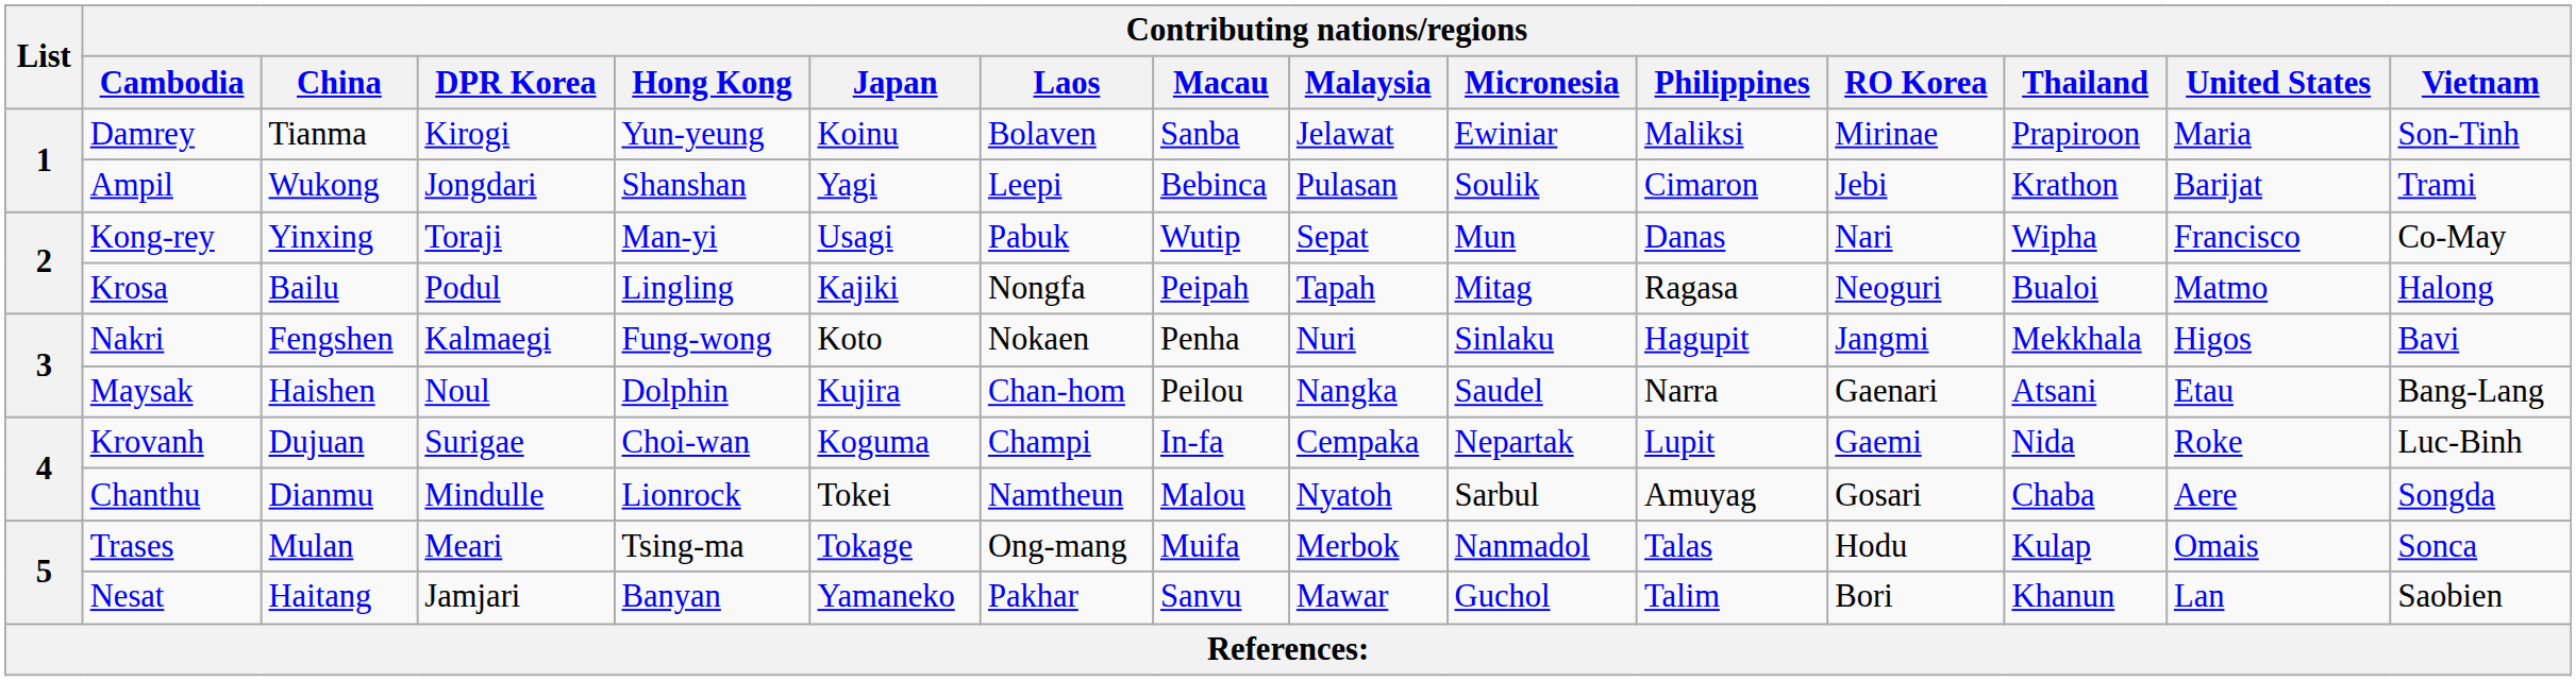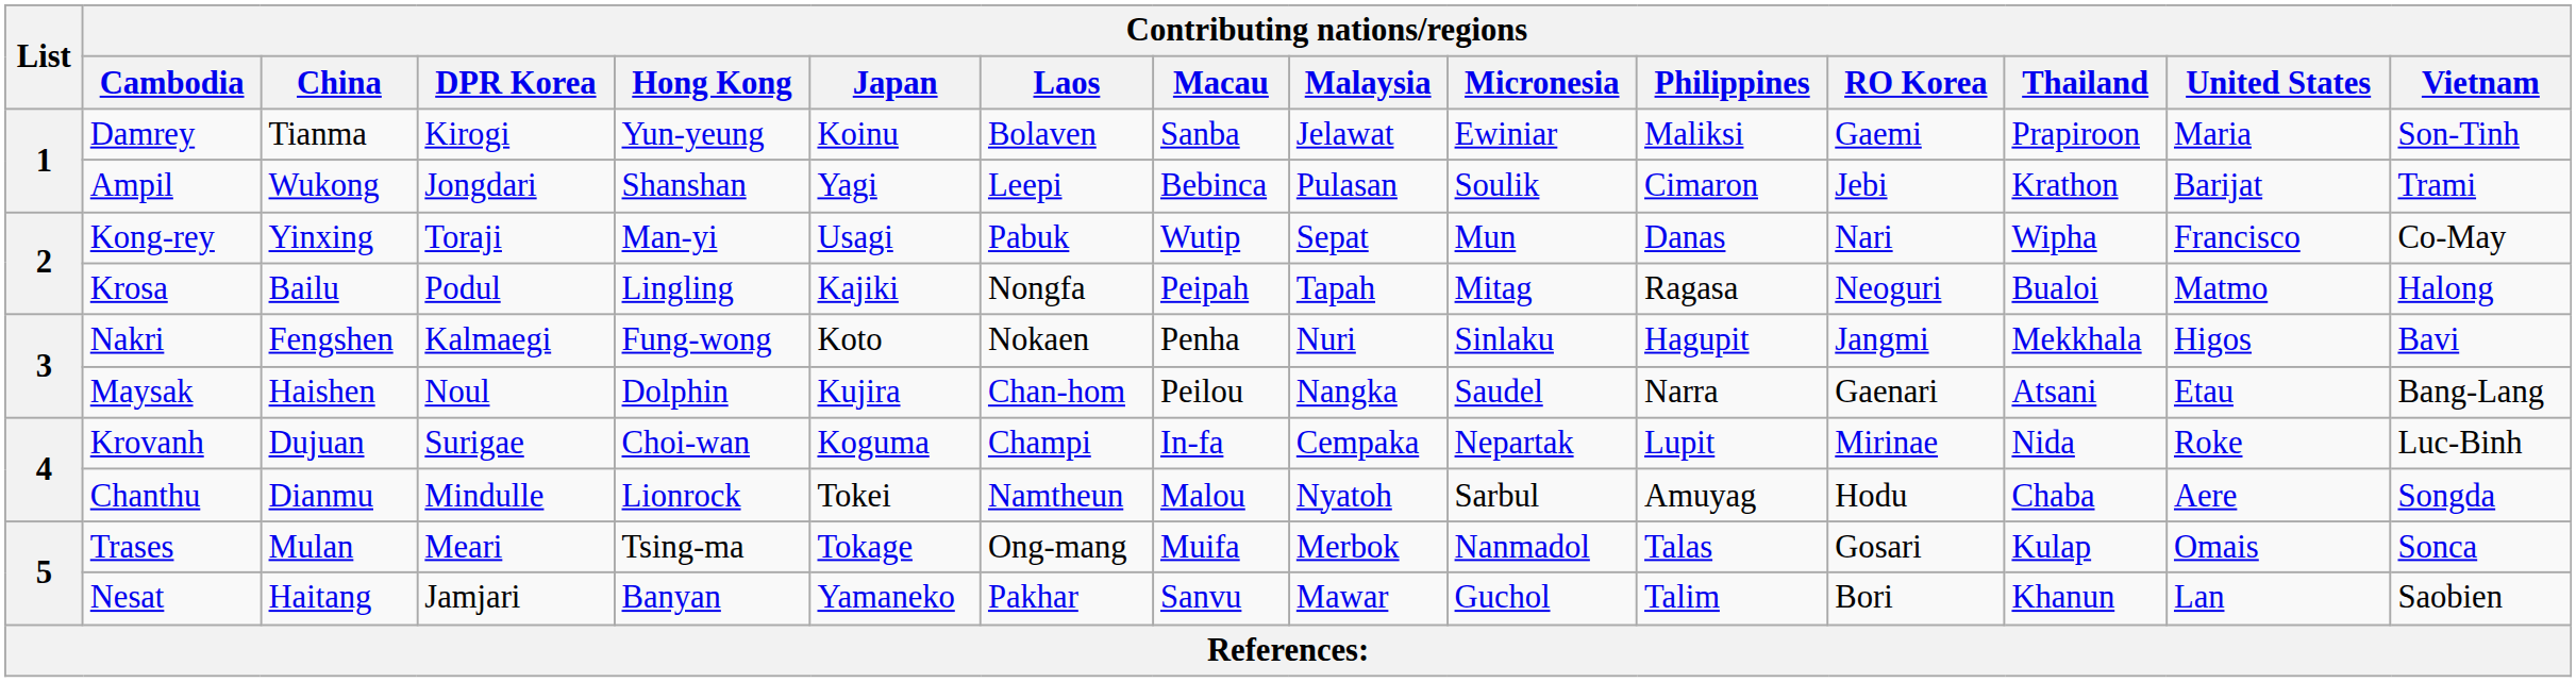Damrey | Contributing nations/regions / RO Korea: Mirinae -> Gaemi
Krovanh | Contributing nations/regions / RO Korea: Gaemi -> Mirinae
Chanthu | Contributing nations/regions / RO Korea: Gosari -> Hodu
Trases | Contributing nations/regions / RO Korea: Hodu -> Gosari
